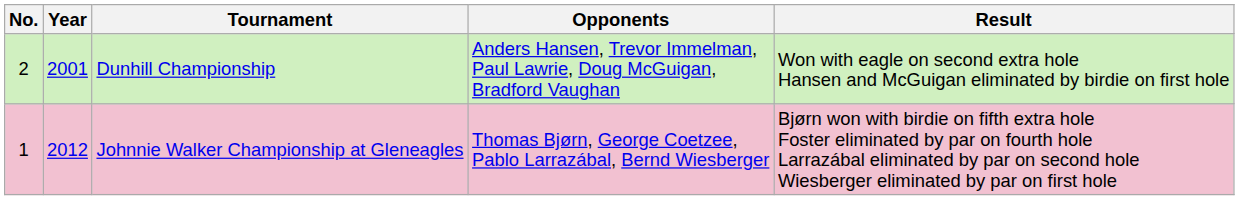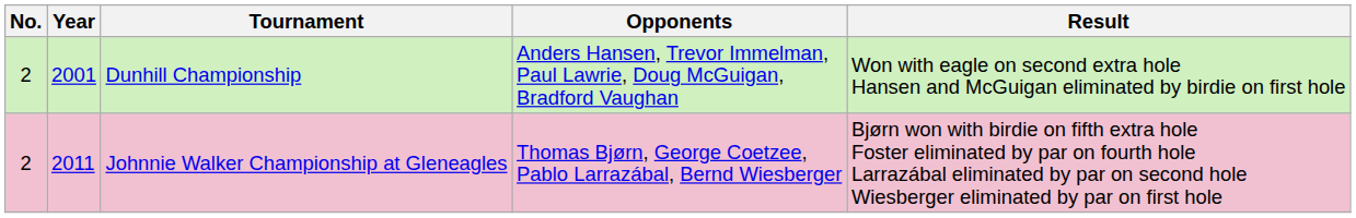Johnnie Walker Championship at Gleneagles | No.: 1 -> 2
Johnnie Walker Championship at Gleneagles | Year: 2012 -> 2011
